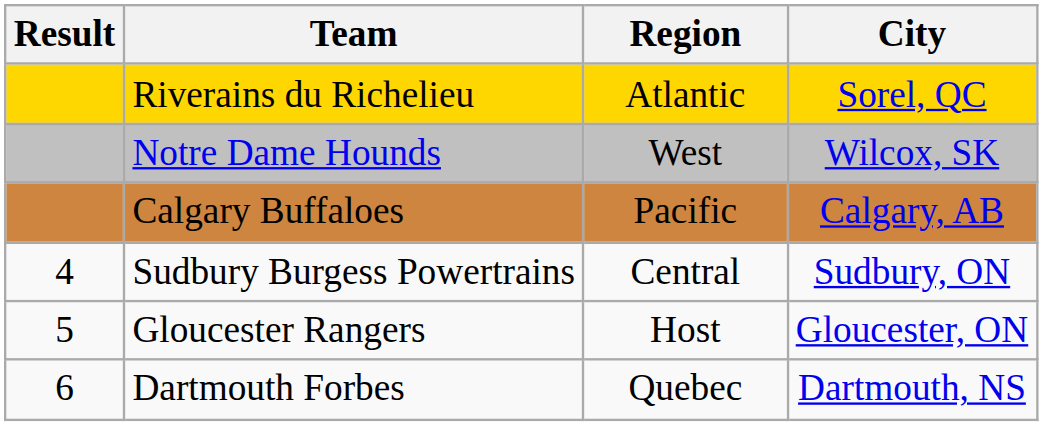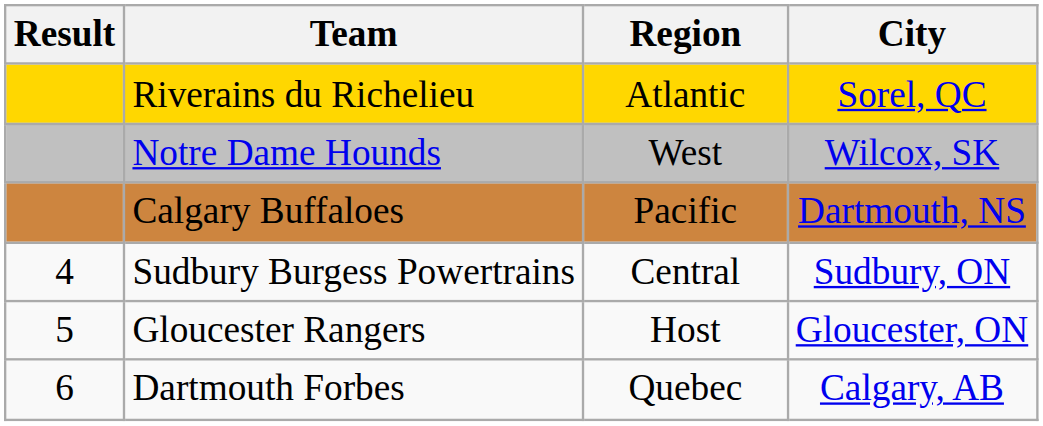Calgary Buffaloes | City: Calgary, AB -> Dartmouth, NS
Dartmouth Forbes | City: Dartmouth, NS -> Calgary, AB
